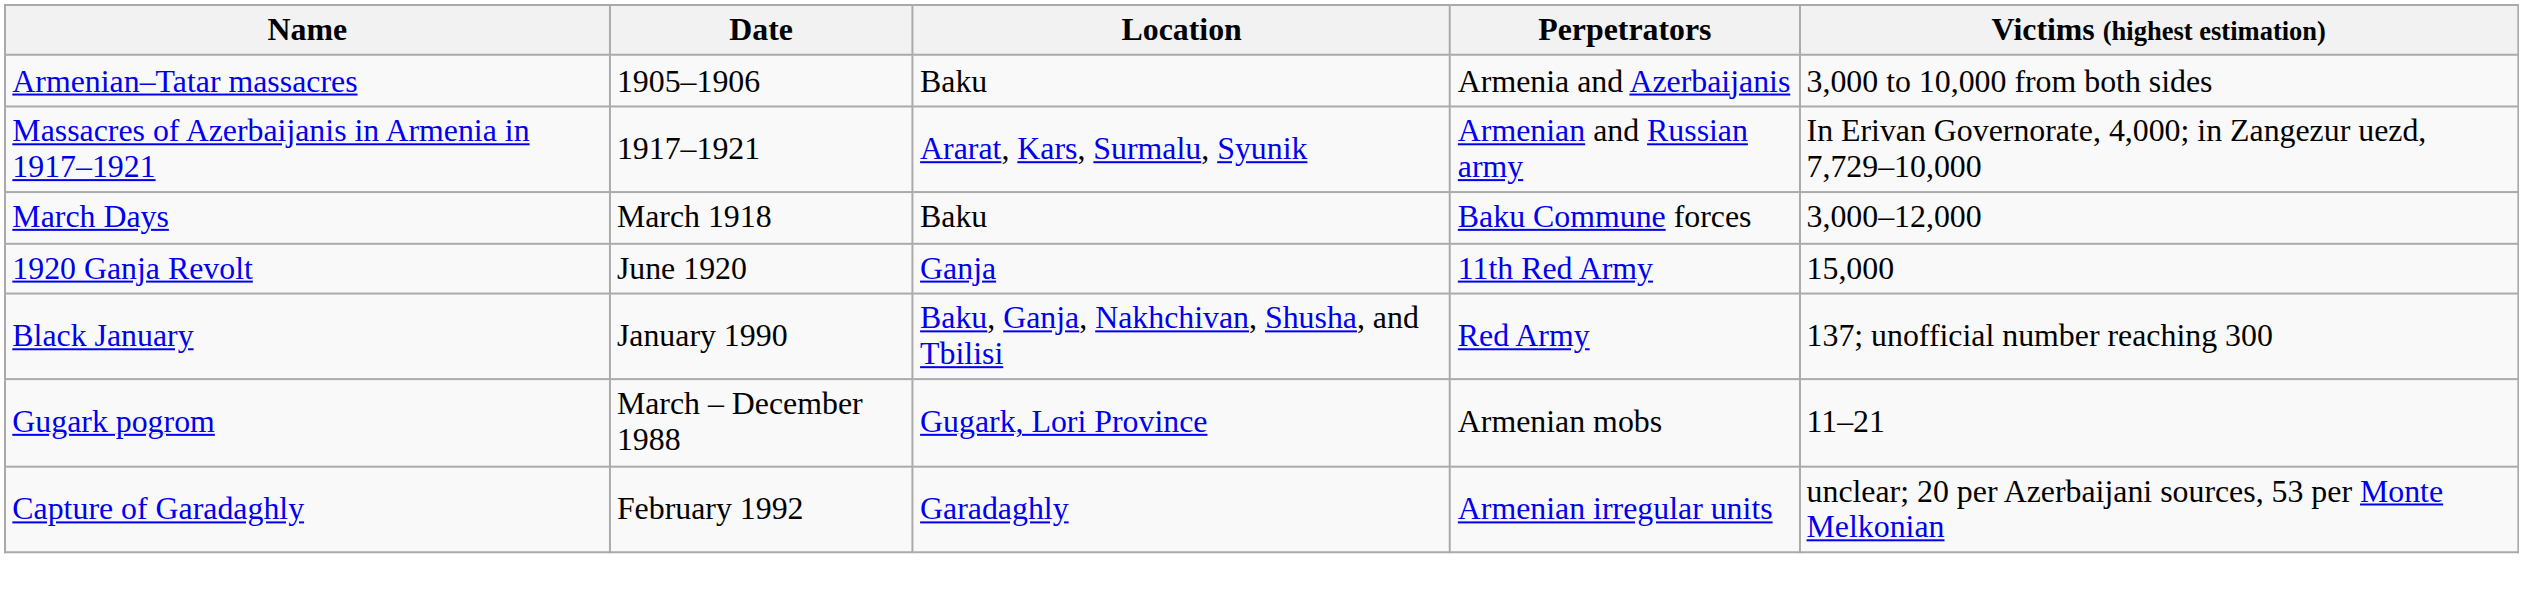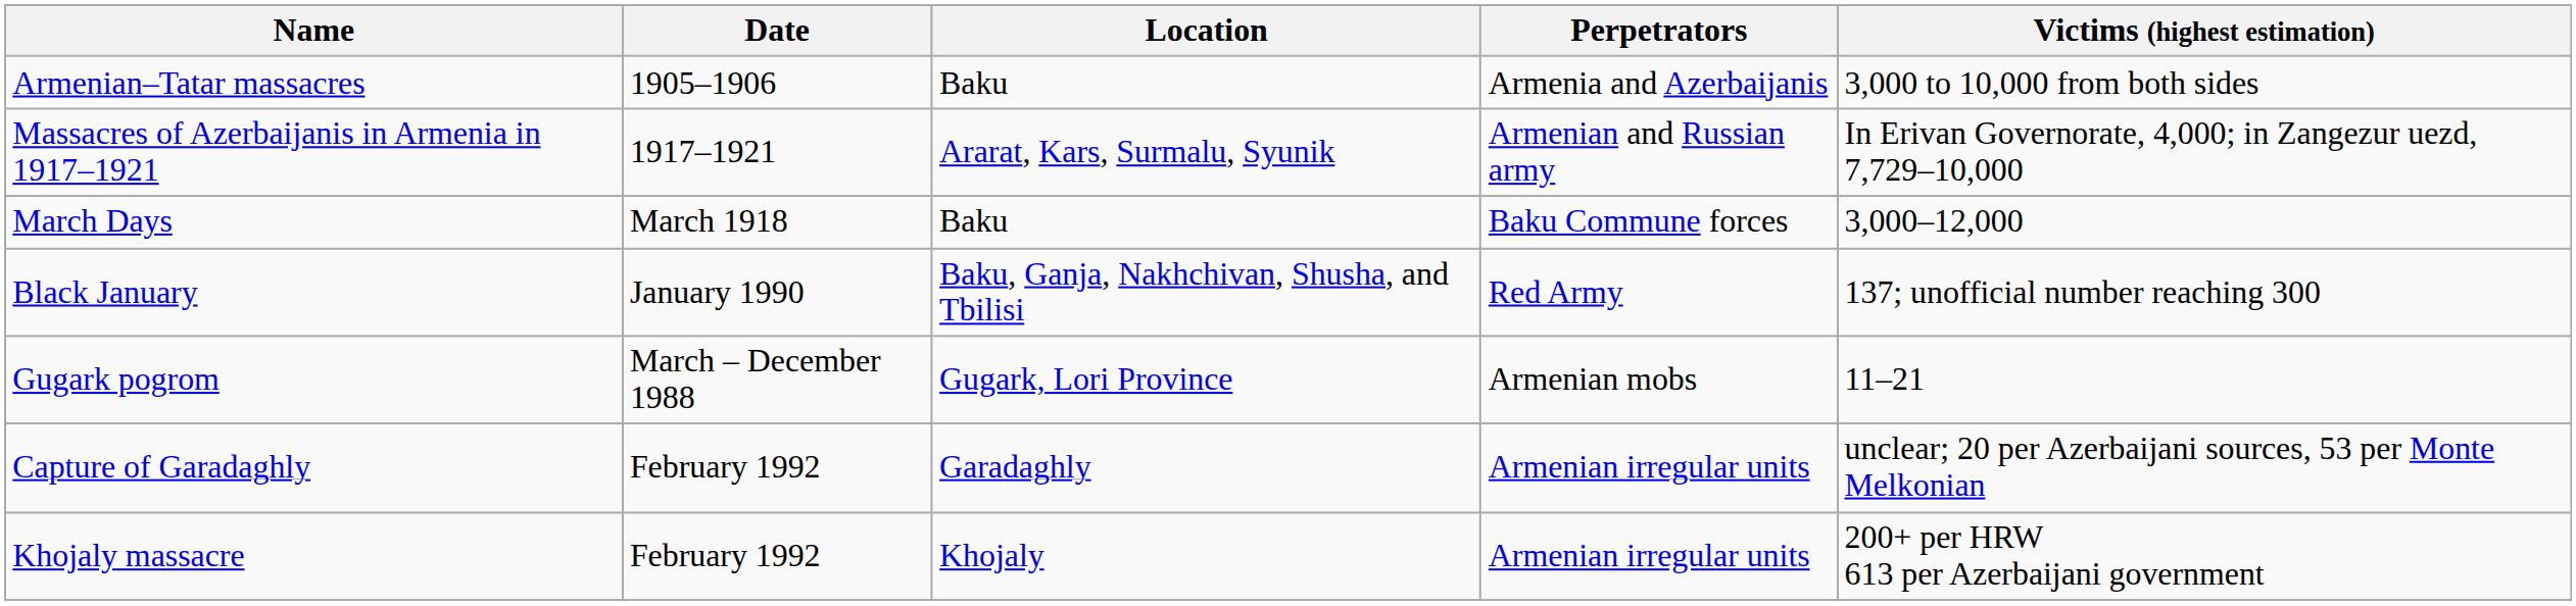- row: 1920 Ganja Revolt | June 1920 | Ganja | 11th Red Army | 15,000
+ row: Khojaly massacre | February 1992 | Khojaly | Armenian irregular units | 200+ per HRW 613 per Azerbaijani government
